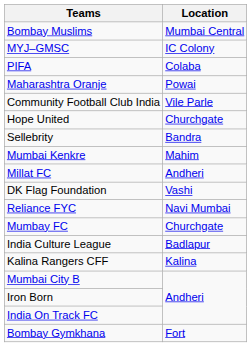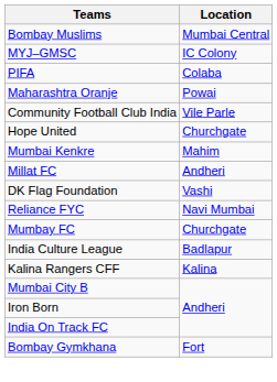- row: Sellebrity | Bandra
